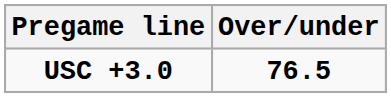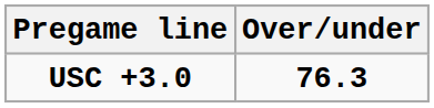USC +3.0 | Over/under: 76.5 -> 76.3
